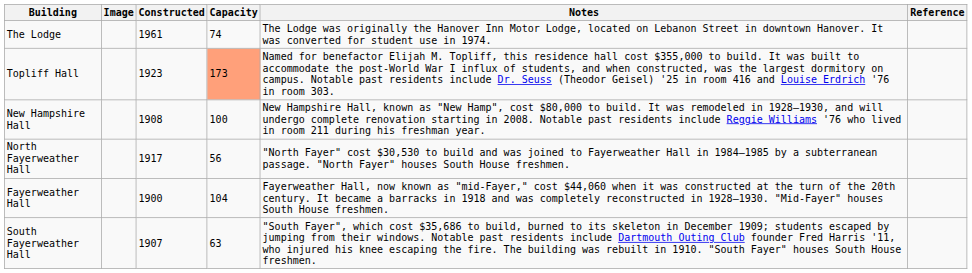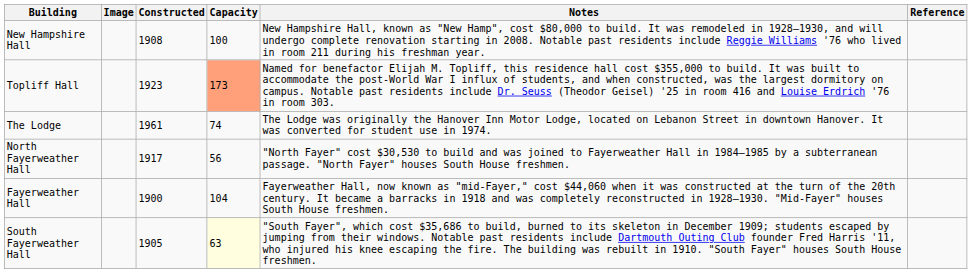rows swapped: New Hampshire Hall <-> The Lodge
South Fayerweather Hall | Constructed: 1907 -> 1905
South Fayerweather Hall | Capacity: no background -> lightyellow background
